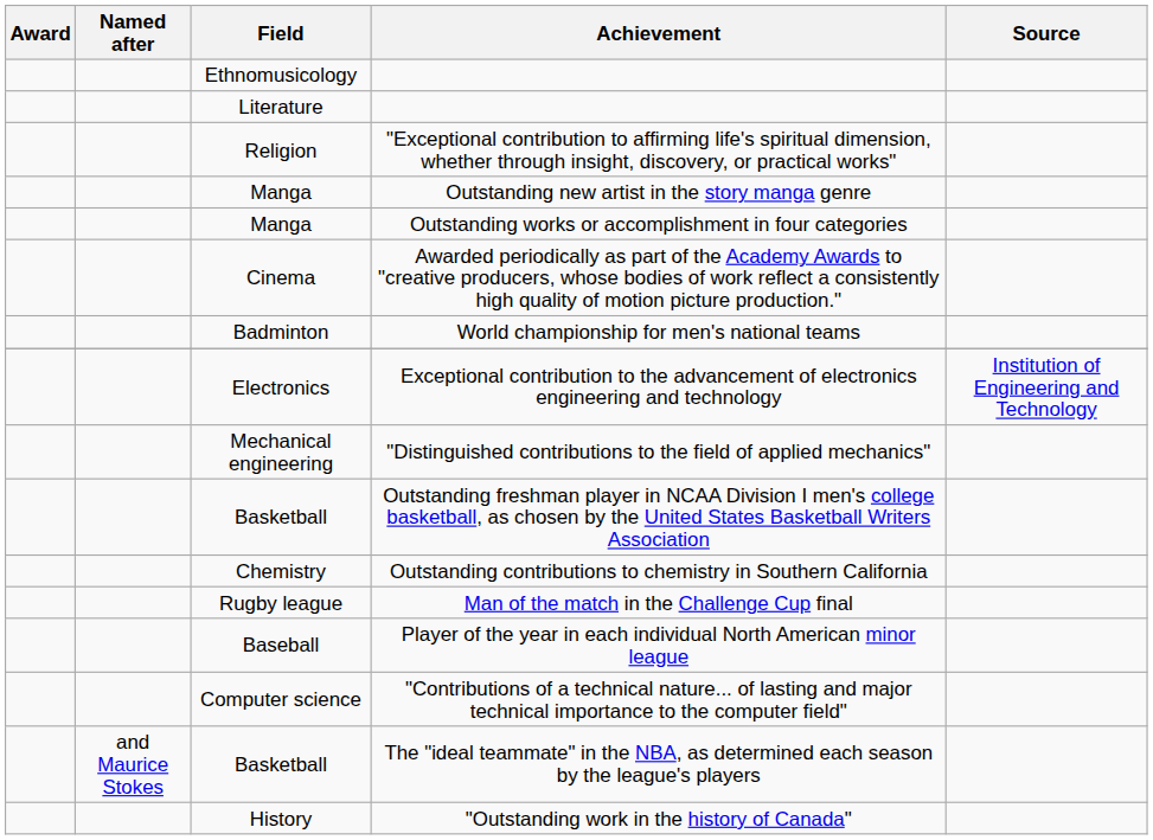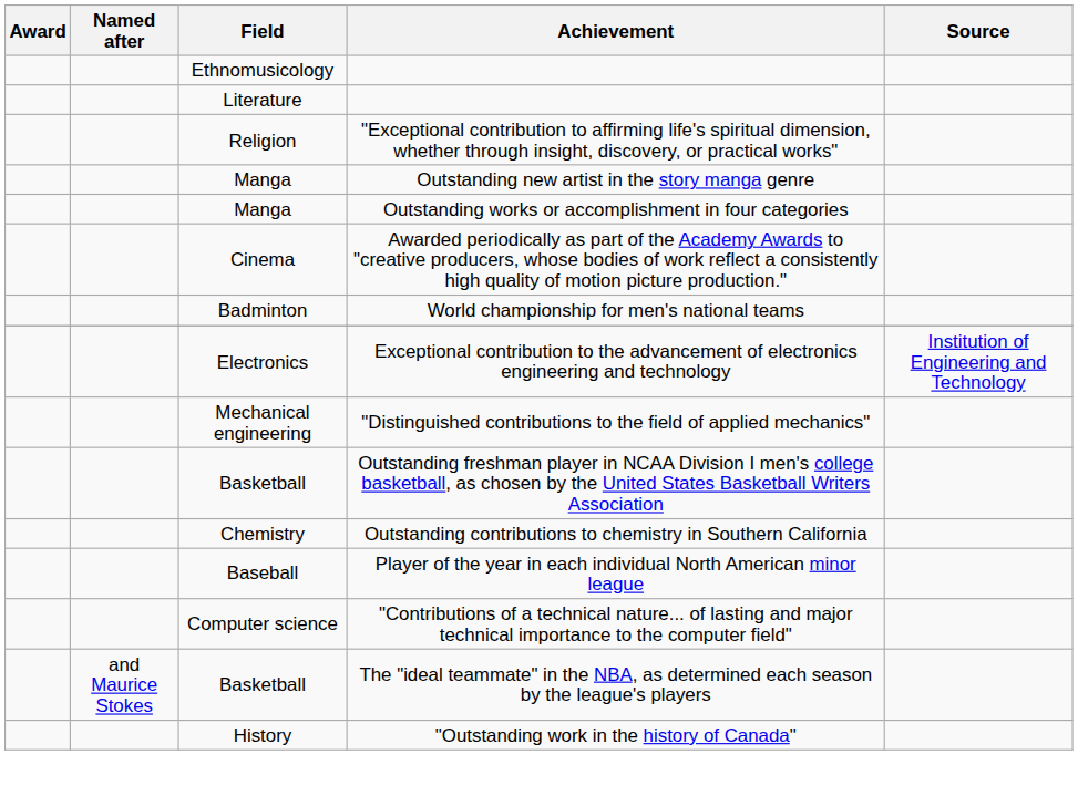- row: Rugby league | Man of the match in the Challenge Cup final
